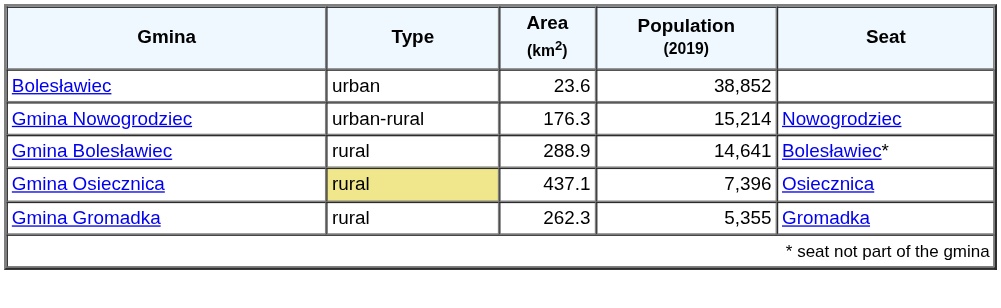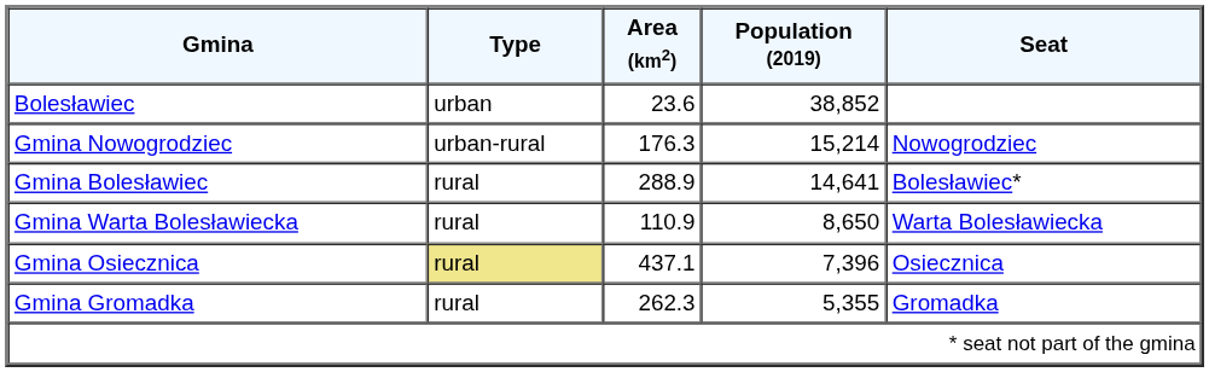+ row: Gmina Warta Bolesławiecka | rural | 110.9 | 8,650 | Warta Bolesławiecka
